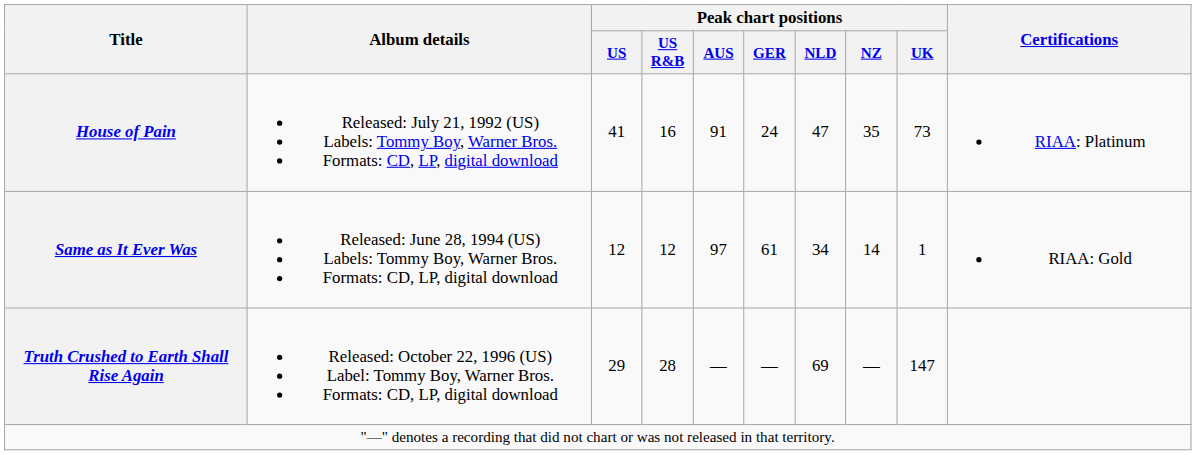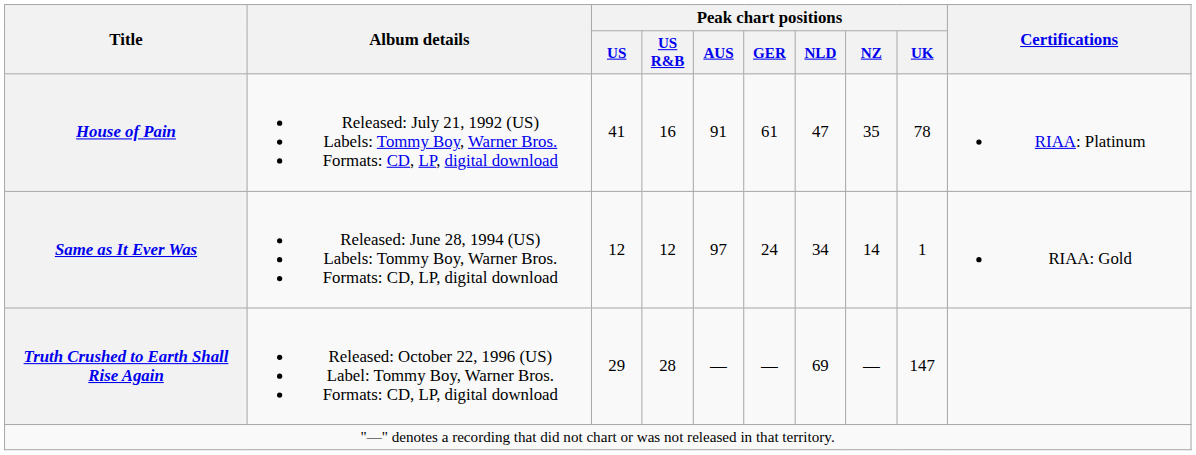House of Pain | Peak chart positions / GER: 24 -> 61
House of Pain | Peak chart positions / UK: 73 -> 78
Same as It Ever Was | Peak chart positions / GER: 61 -> 24
